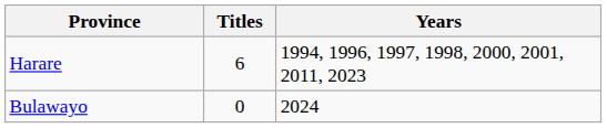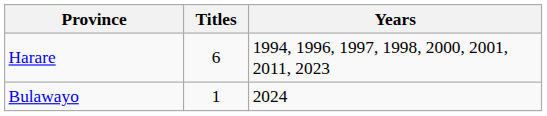Bulawayo | Titles: 0 -> 1
